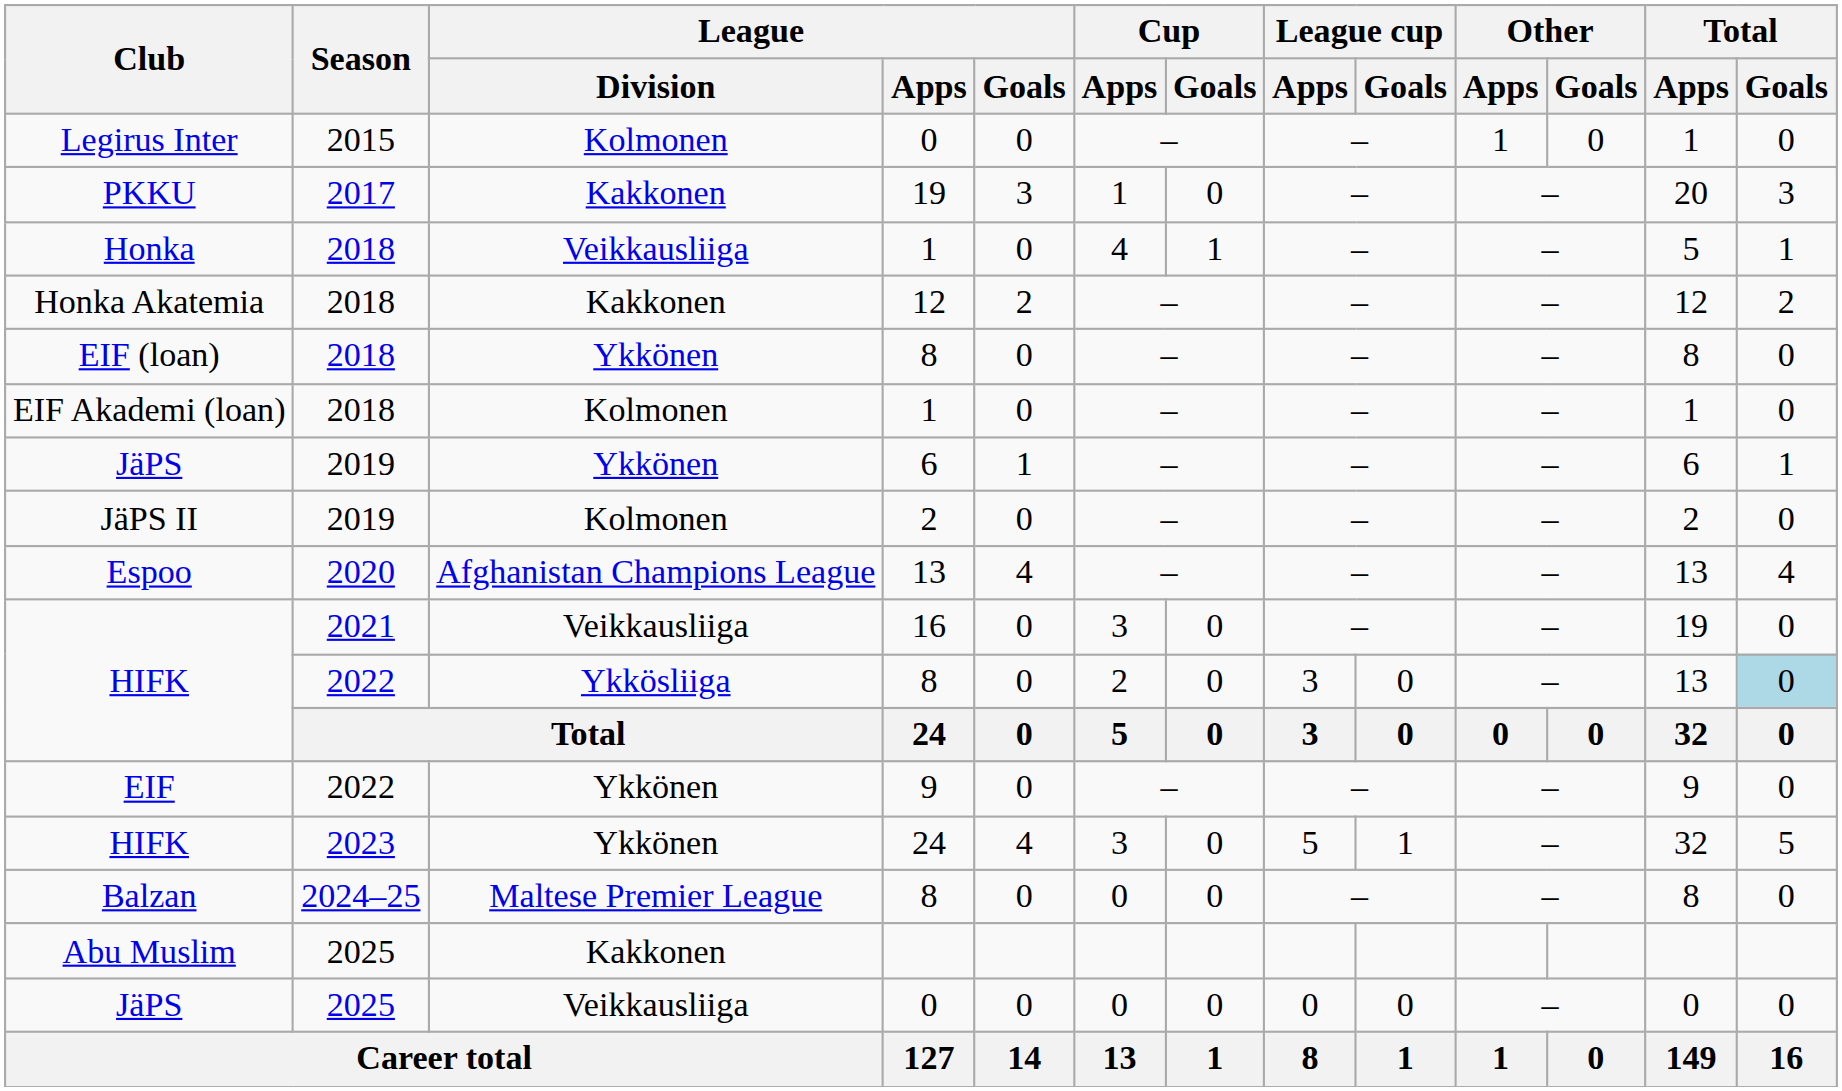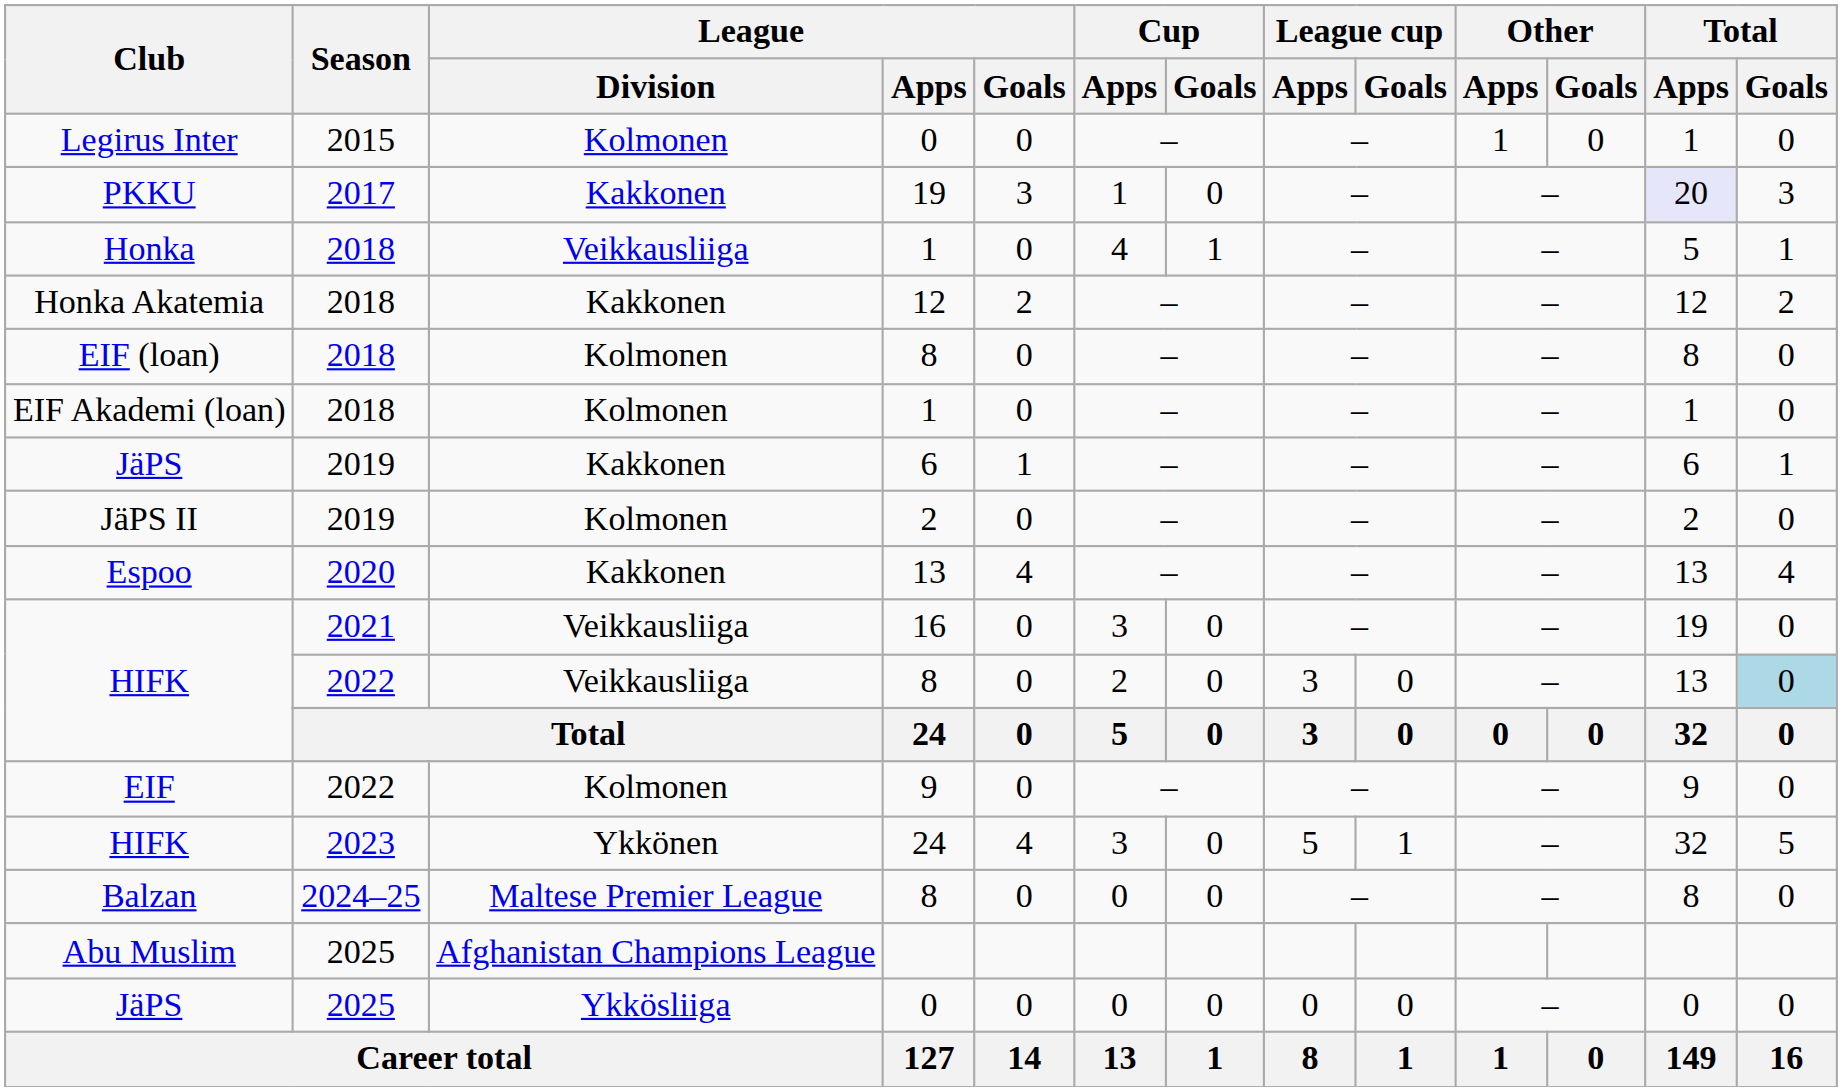PKKU | Total / Apps: no background -> lavender background
EIF (loan) | League / Division: Ykkönen -> Kolmonen
JäPS / 6 | League / Division: Ykkönen -> Kakkonen
Espoo | League / Division: Afghanistan Champions League -> Kakkonen
HIFK / 8 | League / Division: Ykkösliiga -> Veikkausliiga
EIF | League / Division: Ykkönen -> Kolmonen
Abu Muslim | League / Division: Kakkonen -> Afghanistan Champions League
JäPS / 0 | League / Division: Veikkausliiga -> Ykkösliiga
